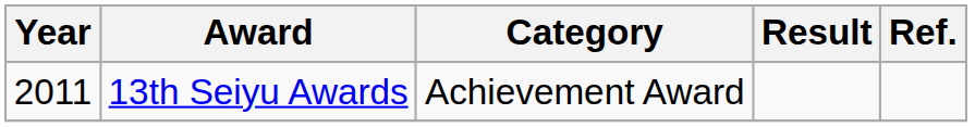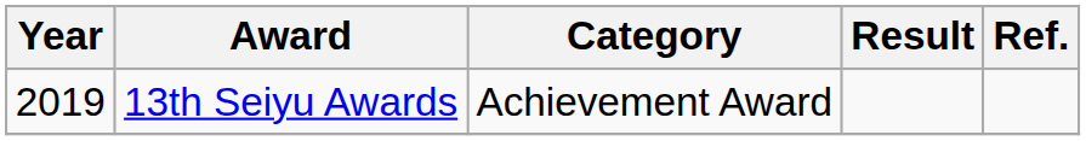13th Seiyu Awards | Year: 2011 -> 2019
